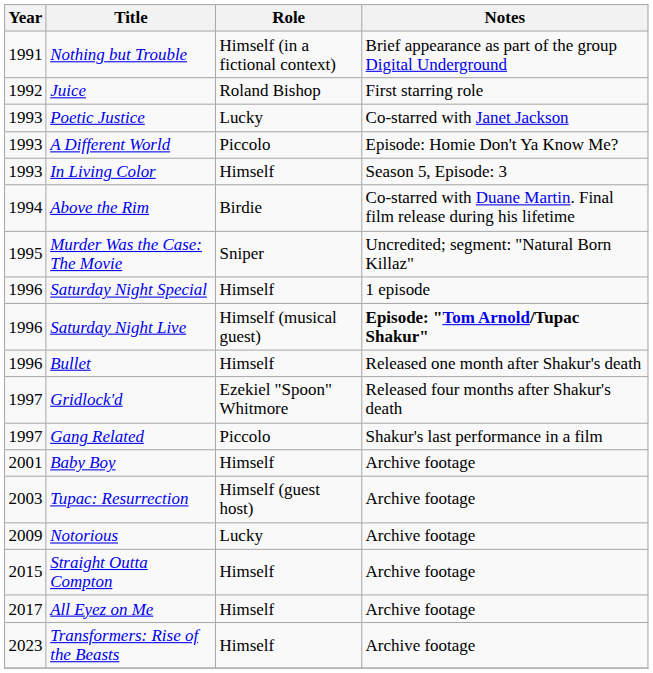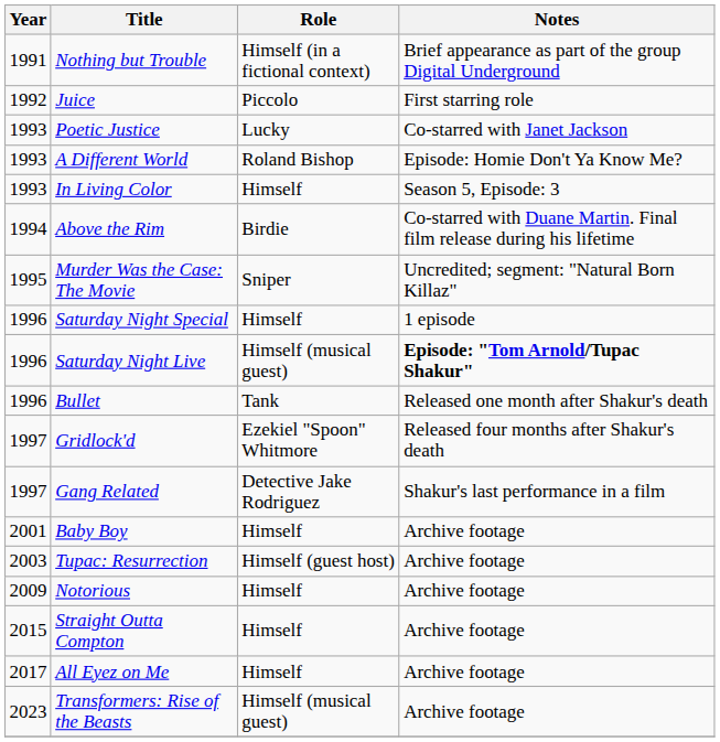Juice | Role: Roland Bishop -> Piccolo
A Different World | Role: Piccolo -> Roland Bishop
Bullet | Role: Himself -> Tank
Gang Related | Role: Piccolo -> Detective Jake Rodriguez
Notorious | Role: Lucky -> Himself
Transformers: Rise of the Beasts | Role: Himself -> Himself (musical guest)
